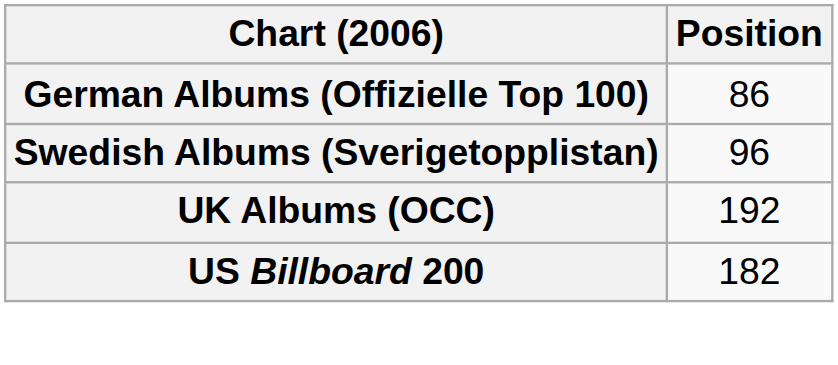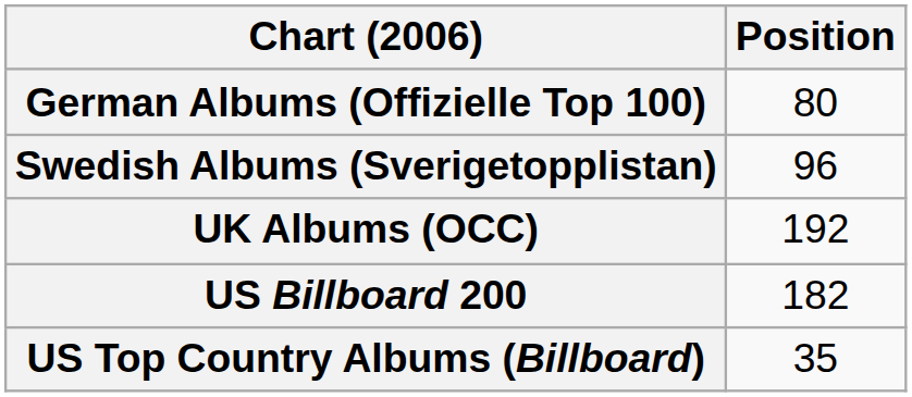German Albums (Offizielle Top 100) | Position: 86 -> 80
+ row: US Top Country Albums (Billboard) | 35
